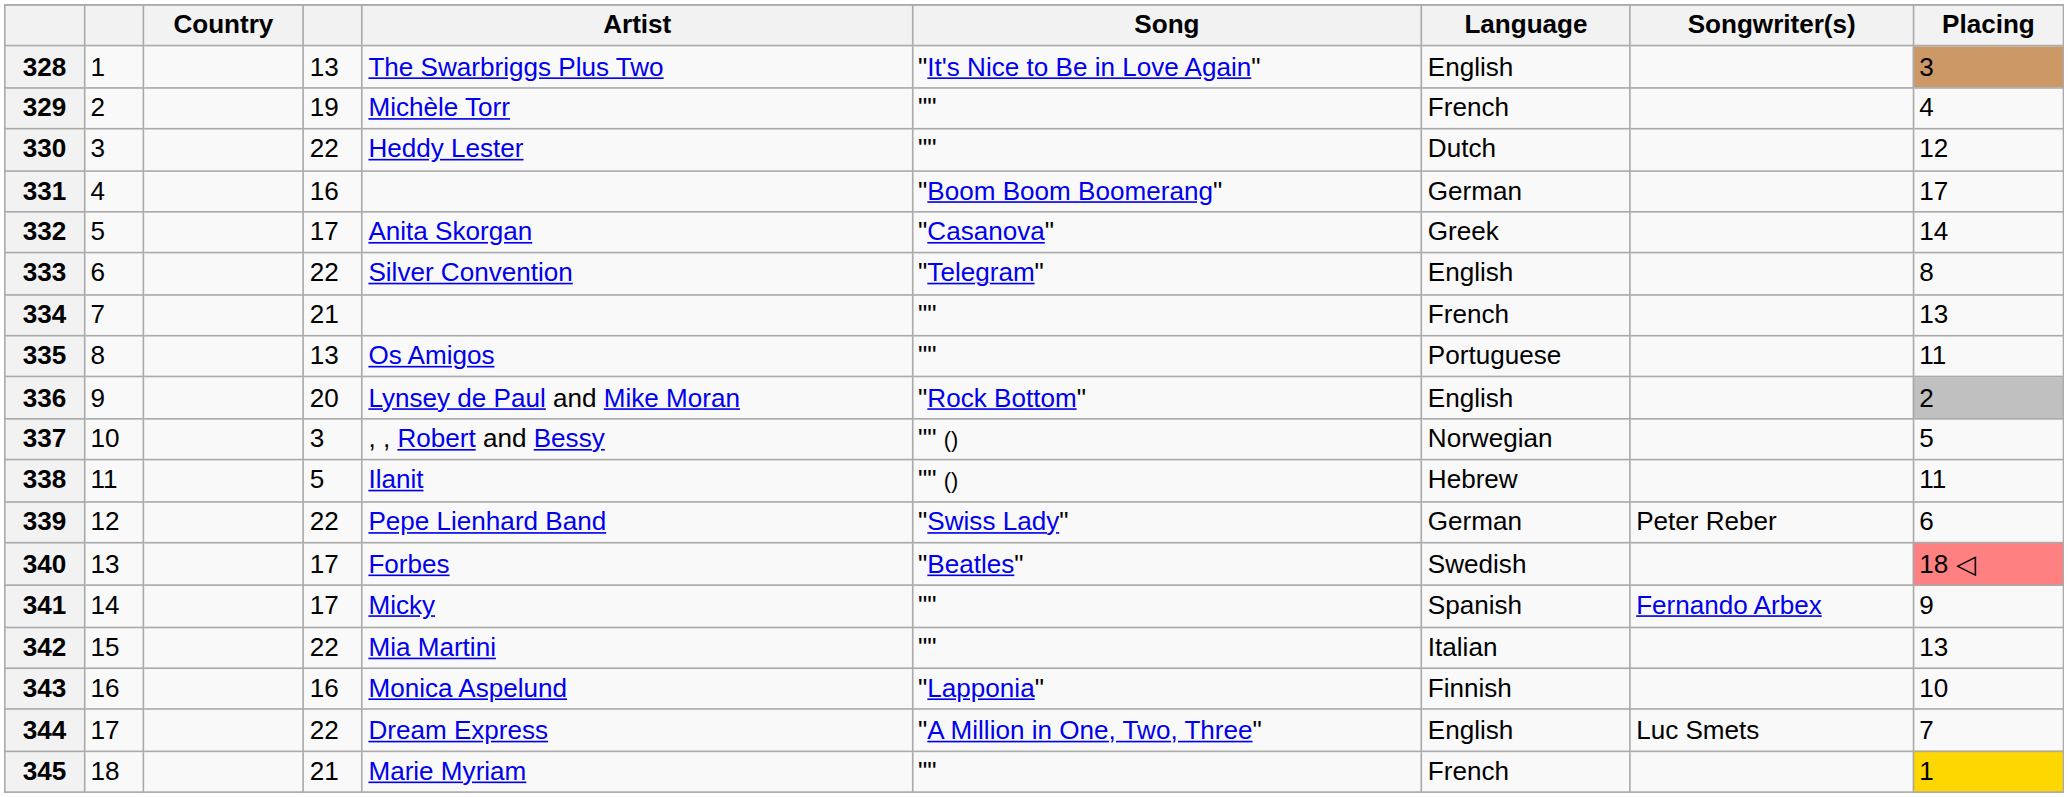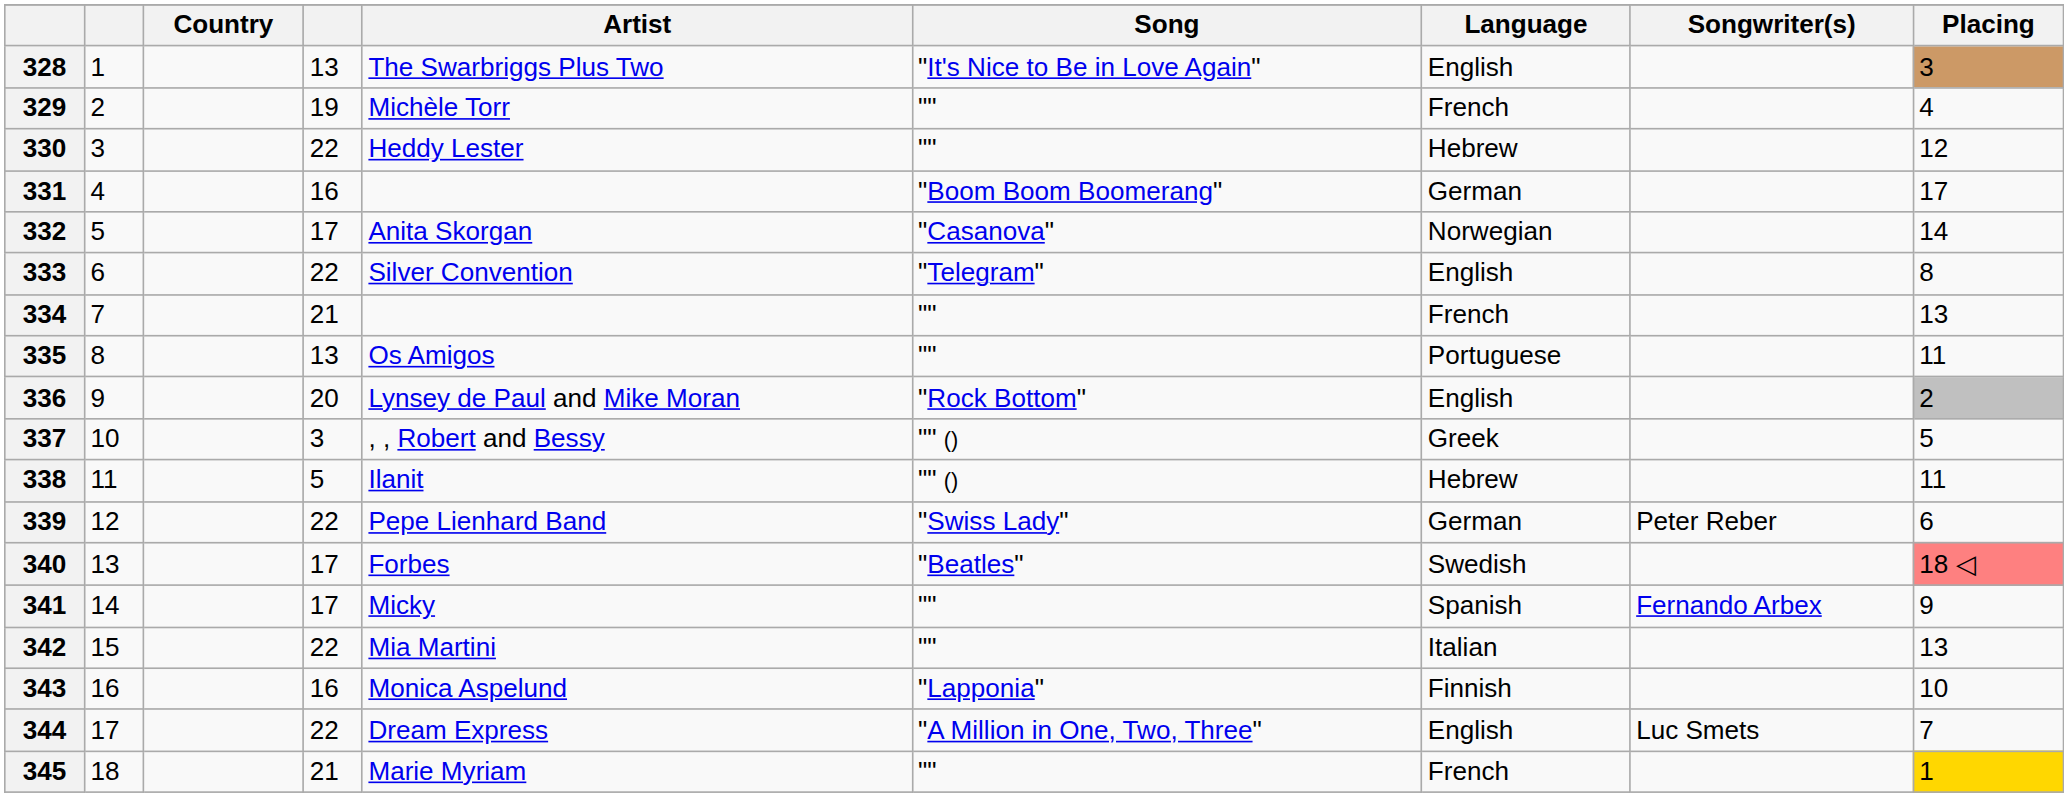330 | Language: Dutch -> Hebrew
332 | Language: Greek -> Norwegian
337 | Language: Norwegian -> Greek
